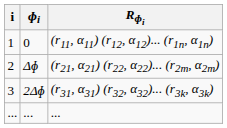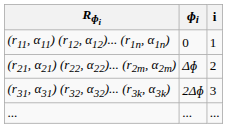columns swapped: i <-> Rɸi
